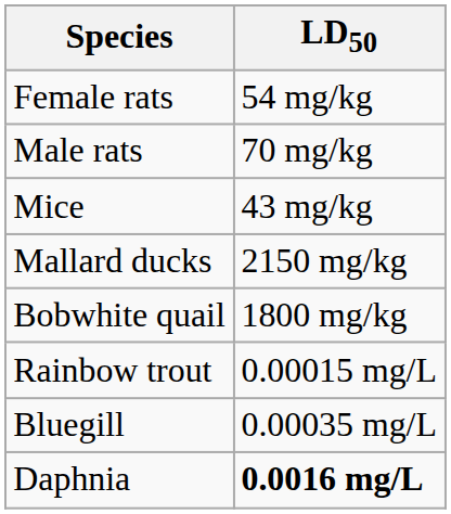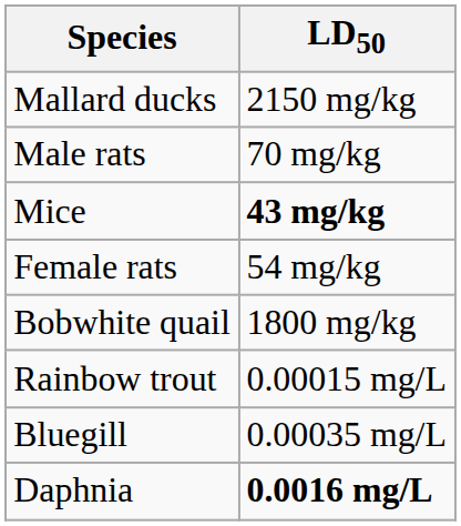rows swapped: Female rats <-> Mallard ducks
Mice | LD50: normal -> bold
